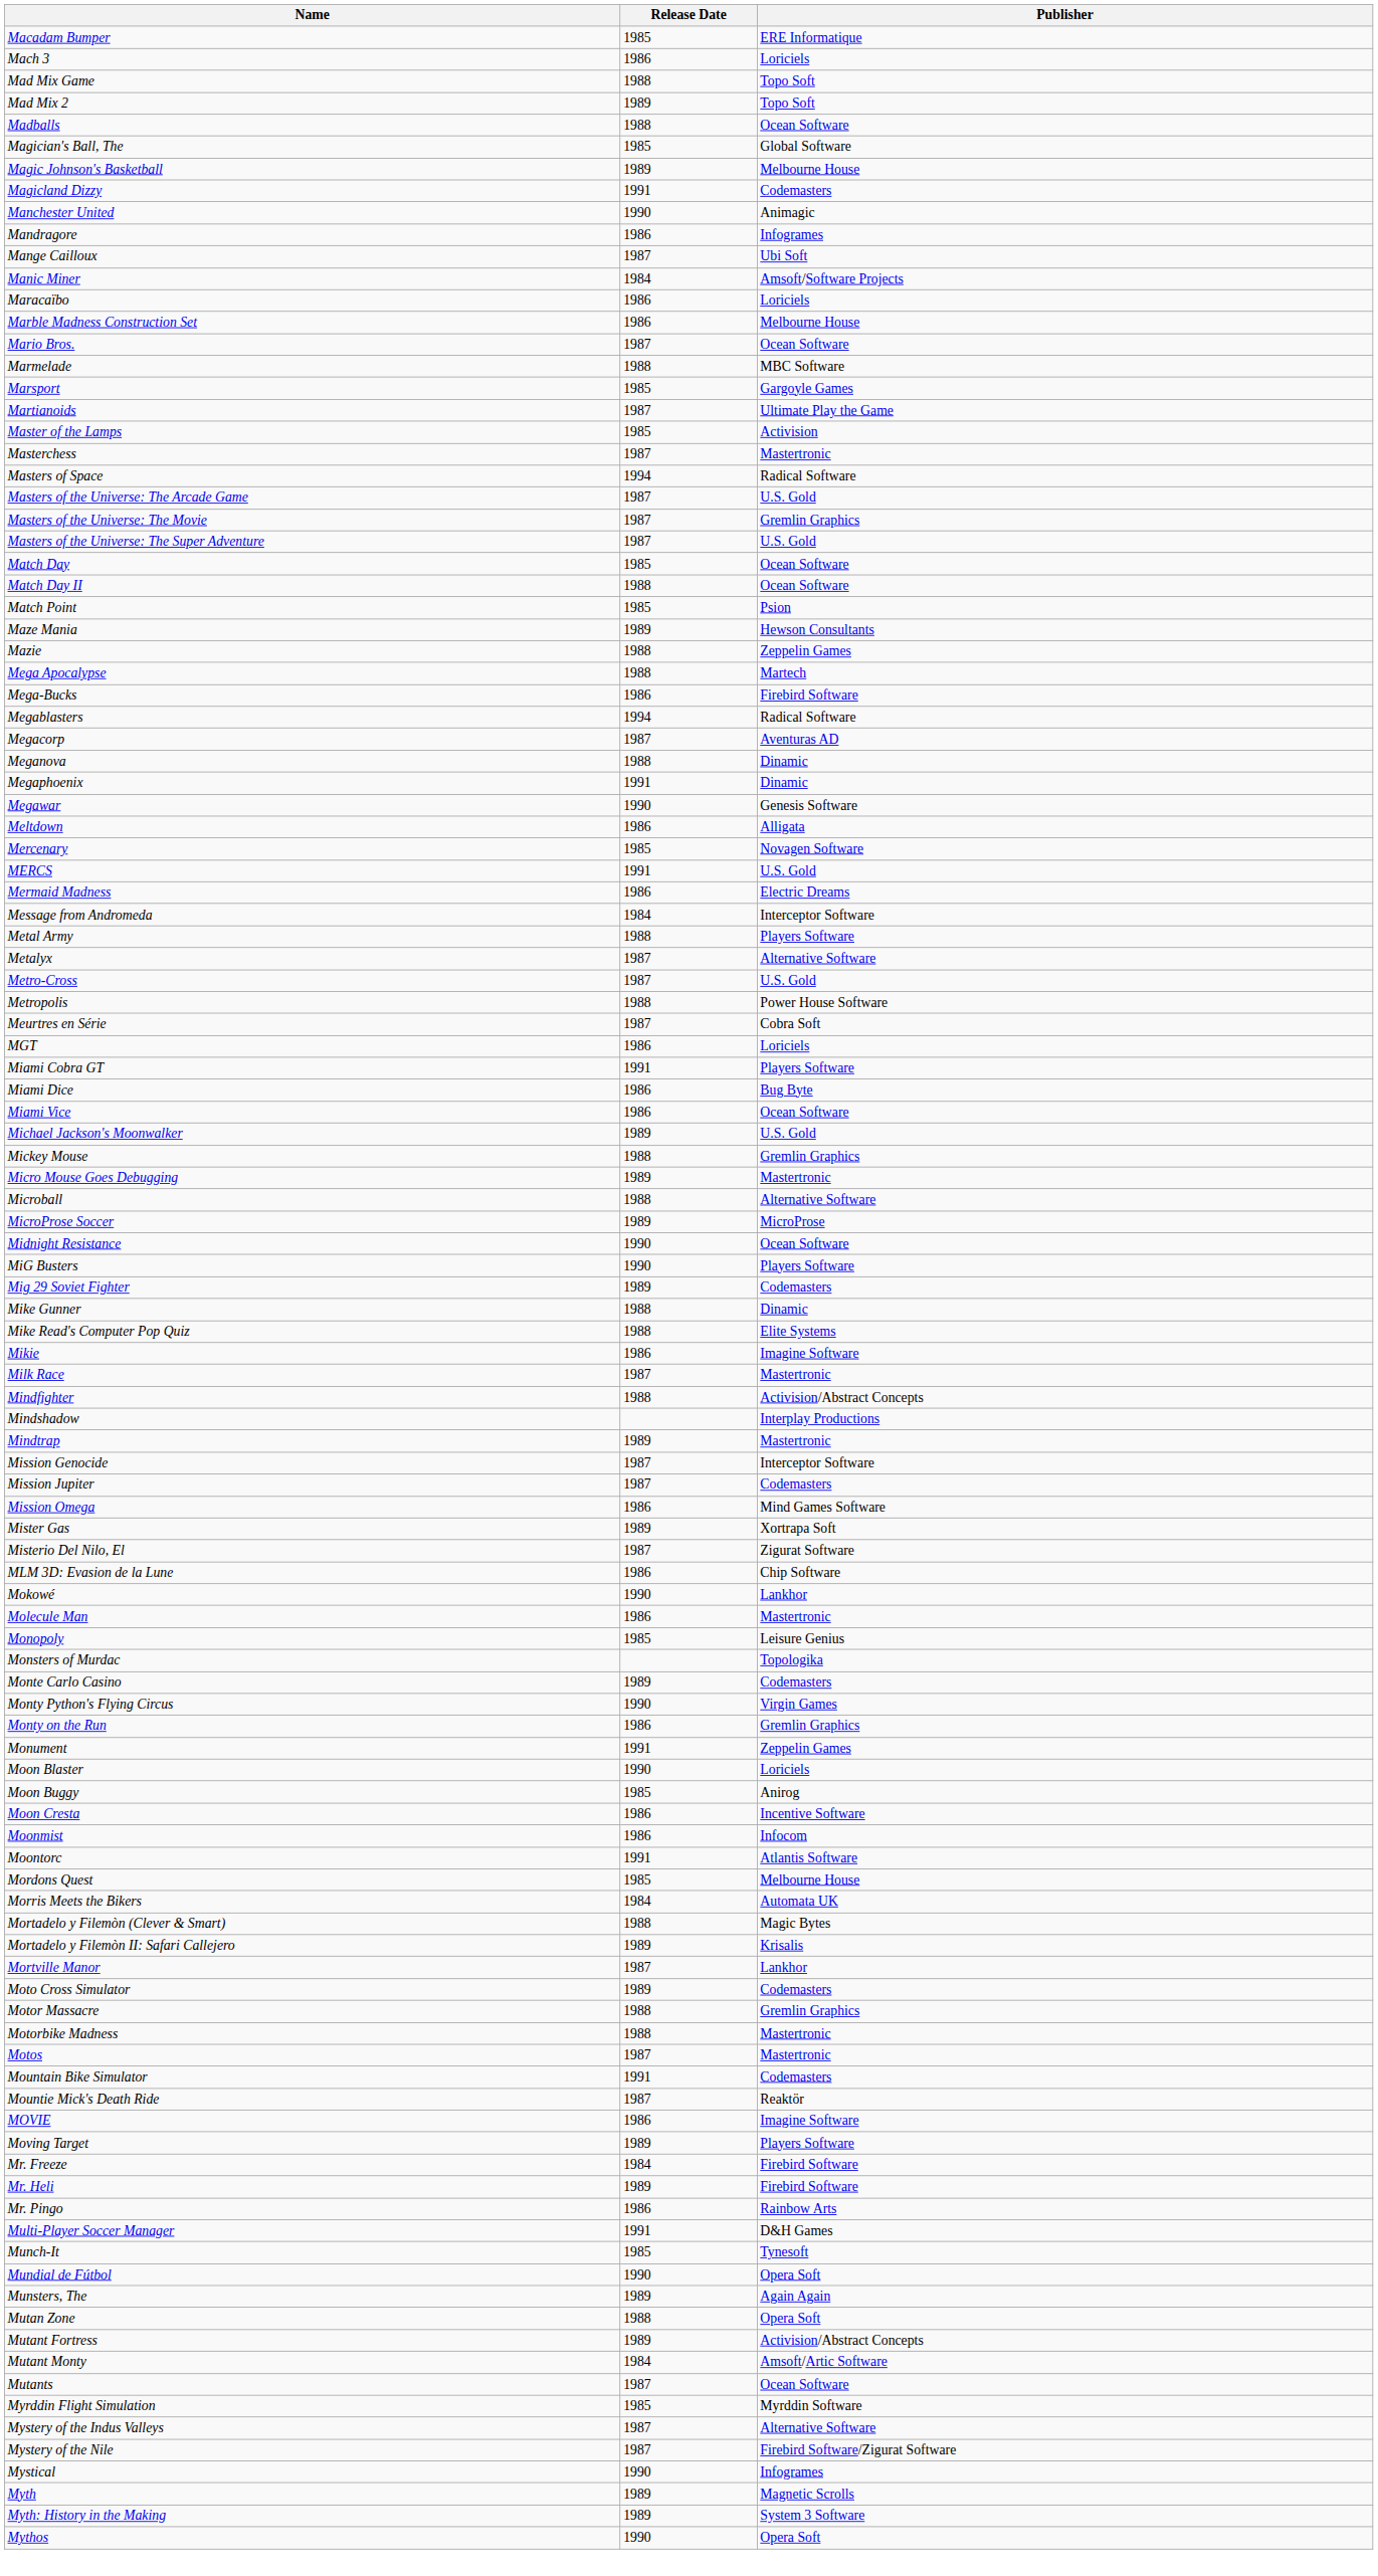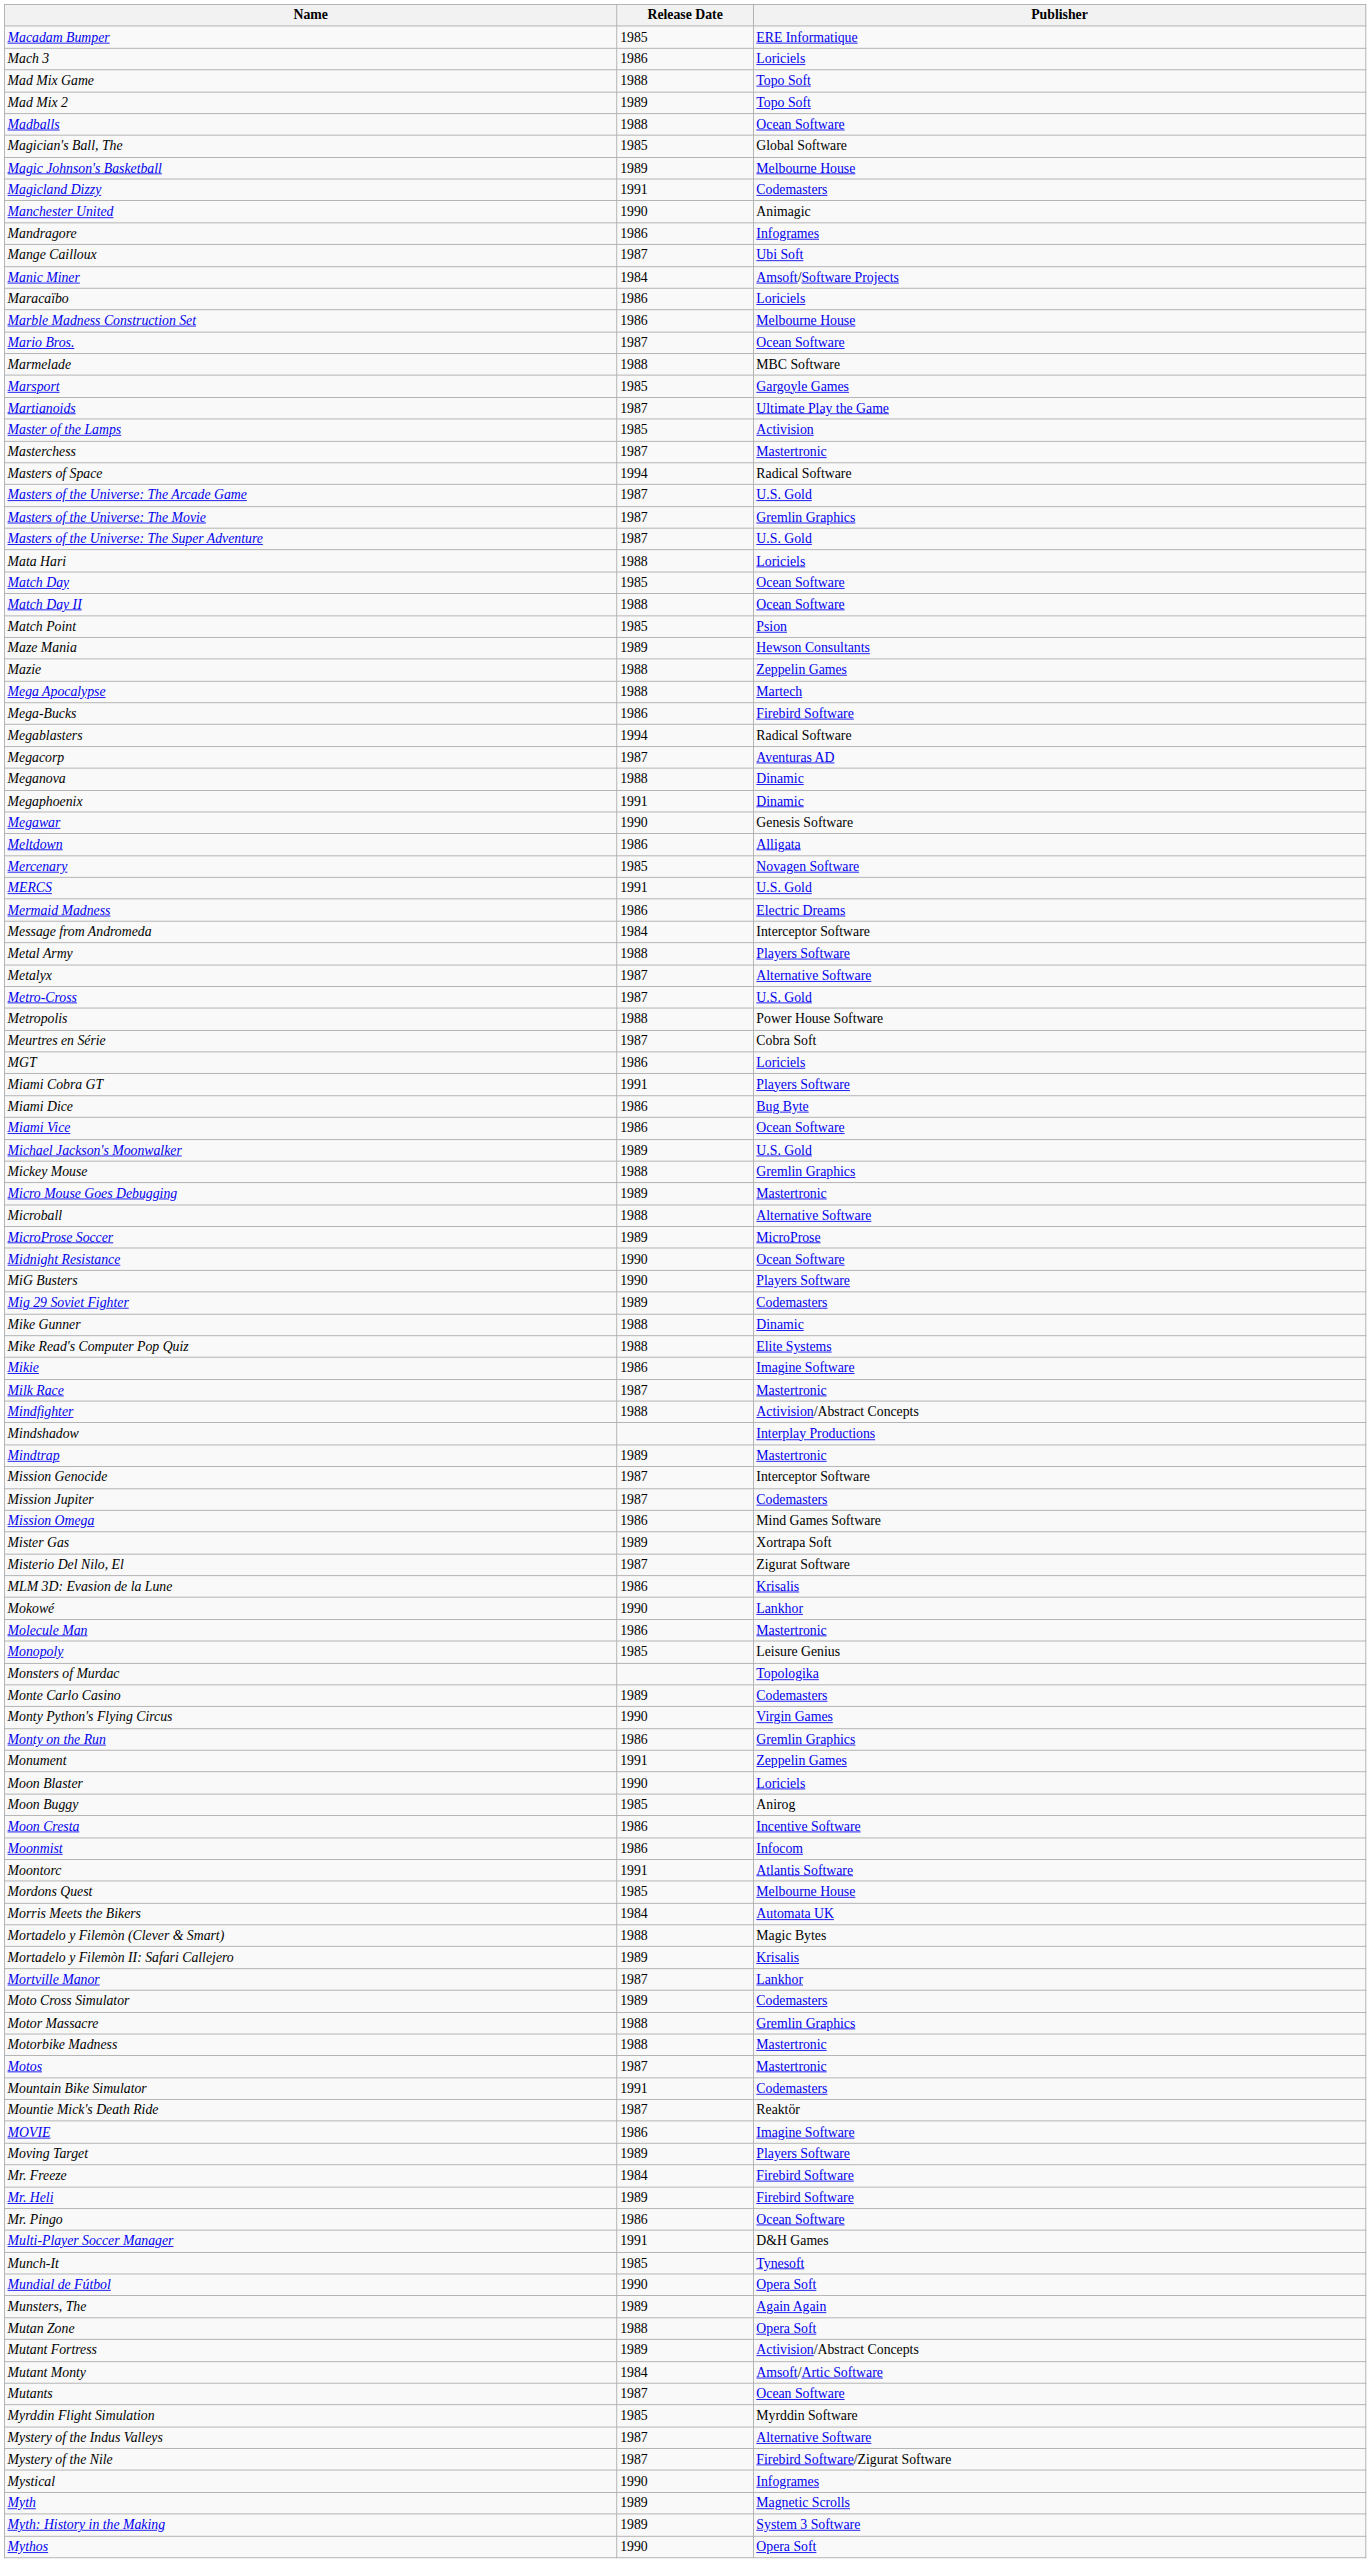+ row: Mata Hari | 1988 | Loriciels
MLM 3D: Evasion de la Lune | Publisher: Chip Software -> Krisalis
Mr. Pingo | Publisher: Rainbow Arts -> Ocean Software
